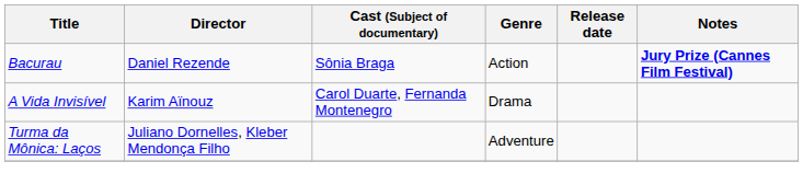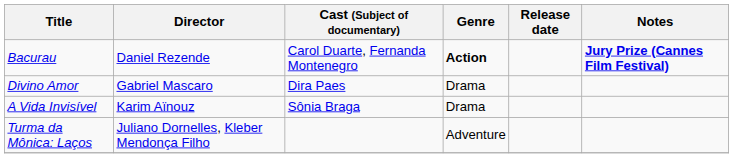Bacurau | Cast (Subject of documentary): Sônia Braga -> Carol Duarte, Fernanda Montenegro
Bacurau | Genre: normal -> bold
+ row: Divino Amor | Gabriel Mascaro | Dira Paes | Drama
A Vida Invisível | Cast (Subject of documentary): Carol Duarte, Fernanda Montenegro -> Sônia Braga
